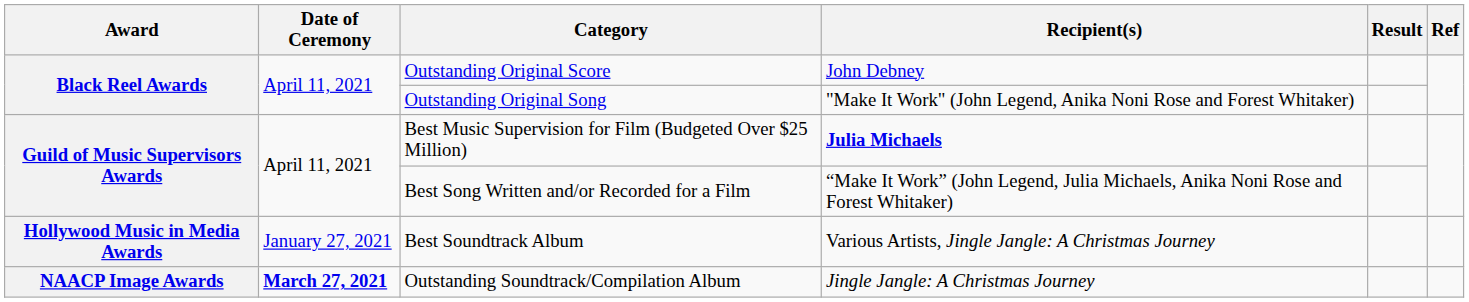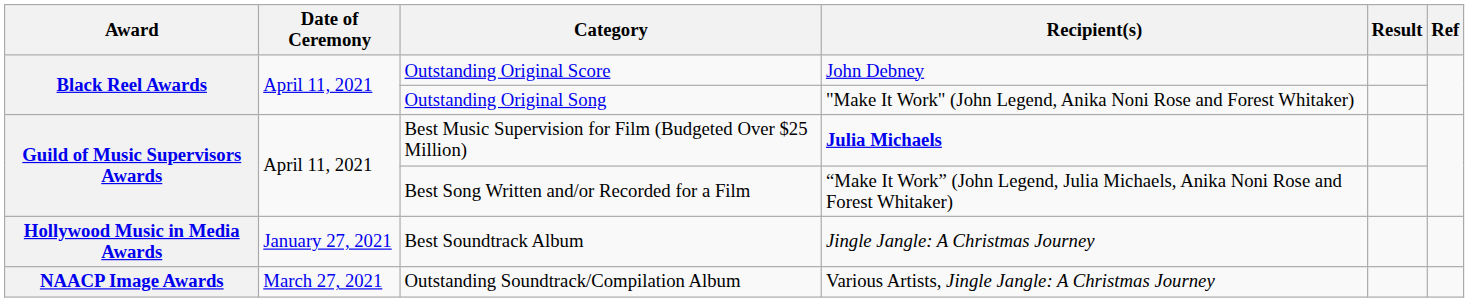Best Soundtrack Album | Recipient(s): Various Artists, Jingle Jangle: A Christmas Journey -> Jingle Jangle: A Christmas Journey
Outstanding Soundtrack/Compilation Album | Date of Ceremony: bold -> normal
Outstanding Soundtrack/Compilation Album | Recipient(s): Jingle Jangle: A Christmas Journey -> Various Artists, Jingle Jangle: A Christmas Journey
